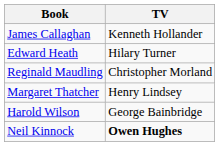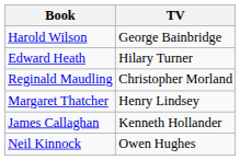rows swapped: Harold Wilson <-> James Callaghan
Neil Kinnock | TV: bold -> normal
